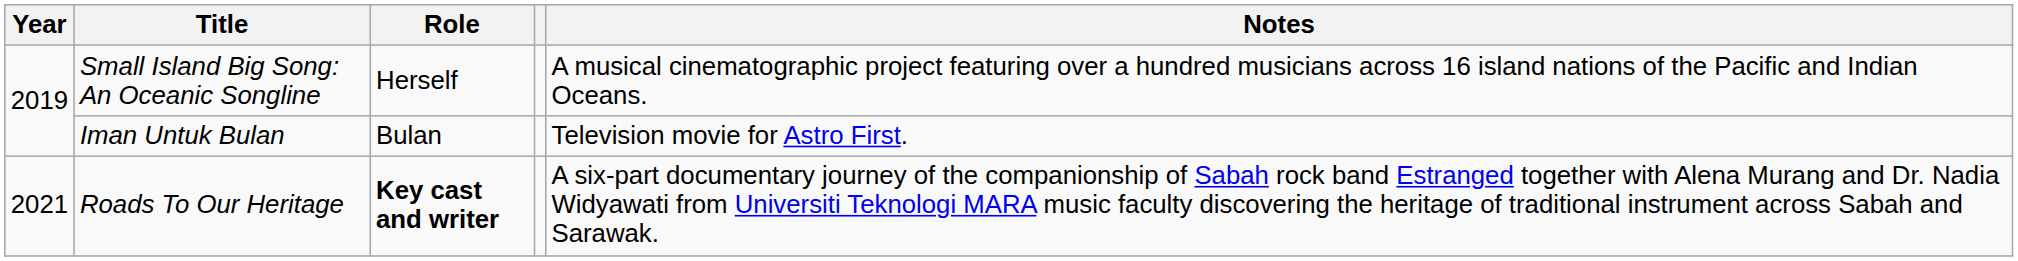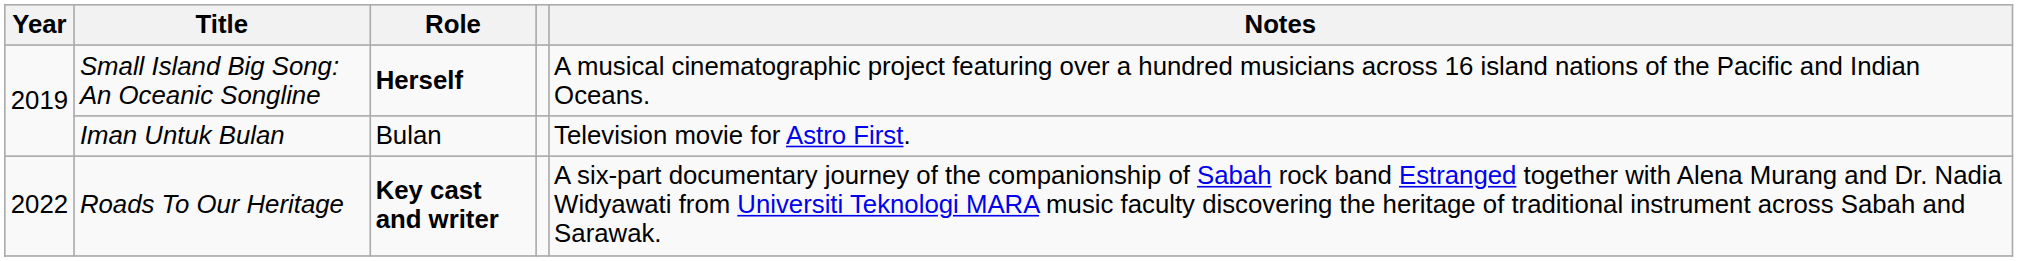Small Island Big Song: An Oceanic Songline | Role: normal -> bold
Roads To Our Heritage | Year: 2021 -> 2022
